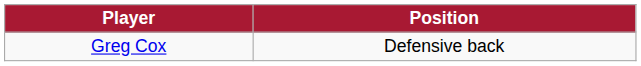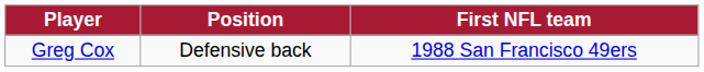+ column: First NFL team | 1988 San Francisco 49ers
